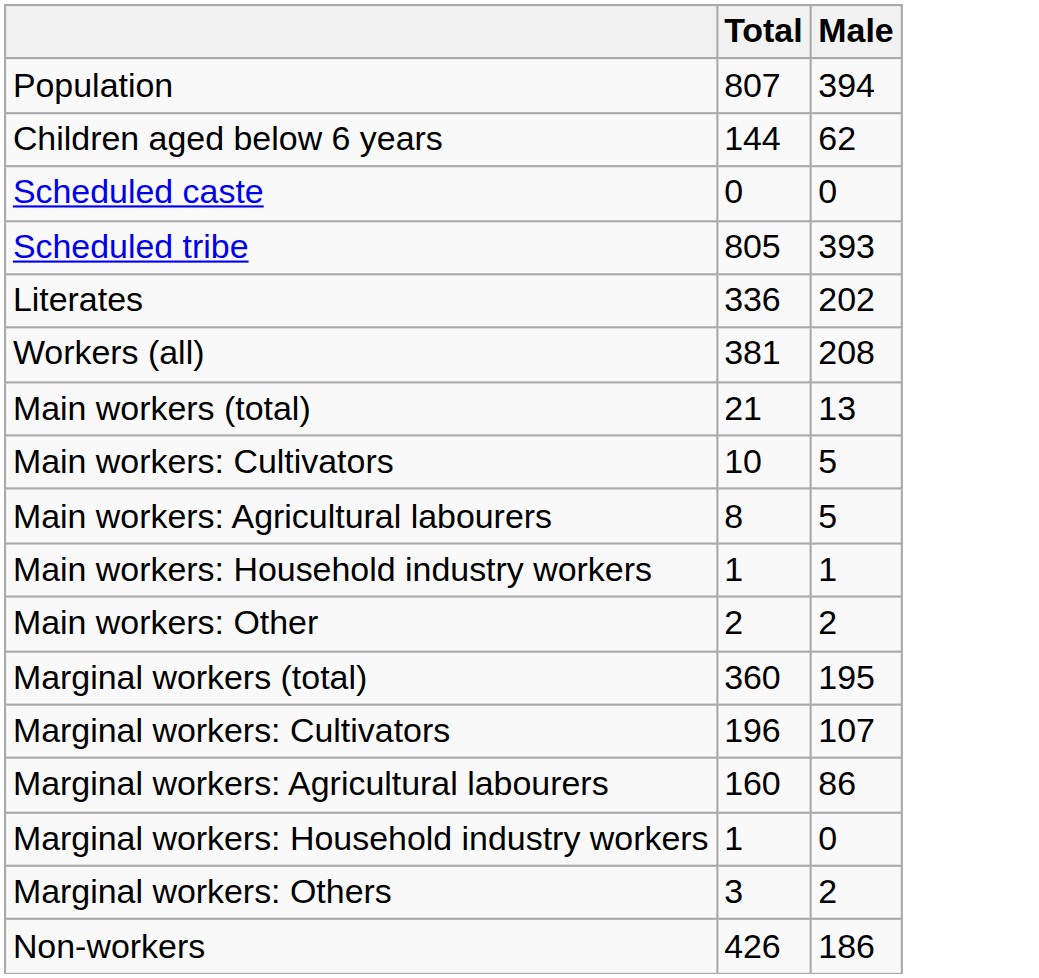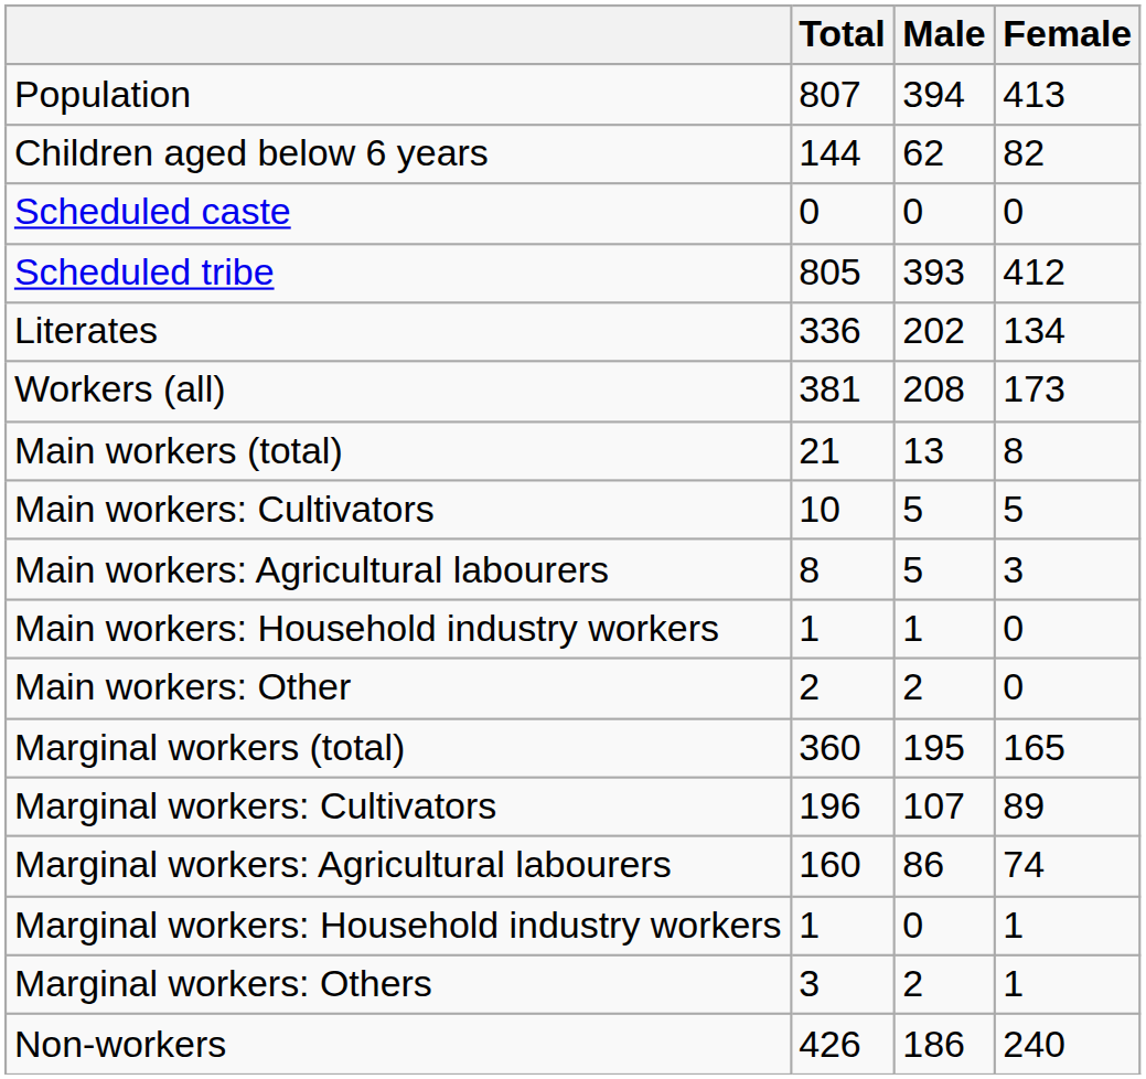+ column: Female | 413 | 82 | 0 | 412 | 134 | 173 | 8 | 5 | 3 | 0 | 0 | 165 | 89 | 74 | 1 | 1 | 240
